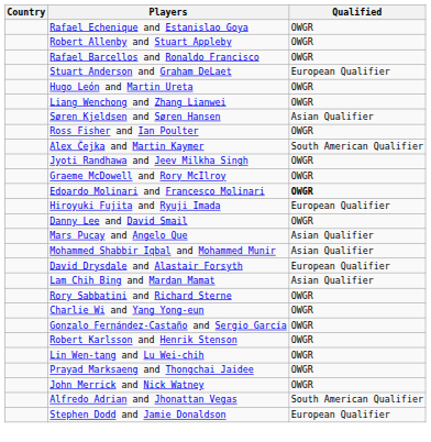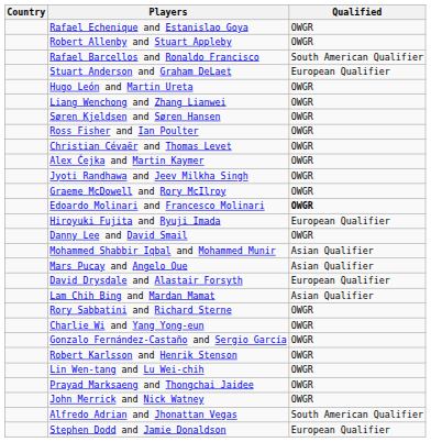Rafael Barcellos and Ronaldo Francisco | Qualified: OWGR -> South American Qualifier
Søren Kjeldsen and Søren Hansen | Qualified: Asian Qualifier -> OWGR
+ row: Christian Cévaër and Thomas Levet | OWGR
Alex Čejka and Martin Kaymer | Qualified: South American Qualifier -> OWGR
rows swapped: Mohammed Shabbir Iqbal and Mohammed Munir <-> Mars Pucay and Angelo Que
